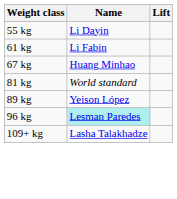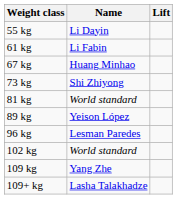+ row: 73 kg | Shi Zhiyong
96 kg | Name: paleturquoise background -> no background
+ row: 102 kg | World standard
+ row: 109 kg | Yang Zhe
